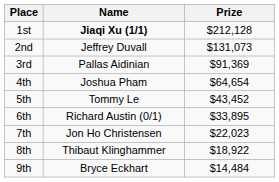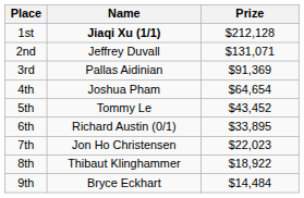2nd | Prize: $131,073 -> $131,071
